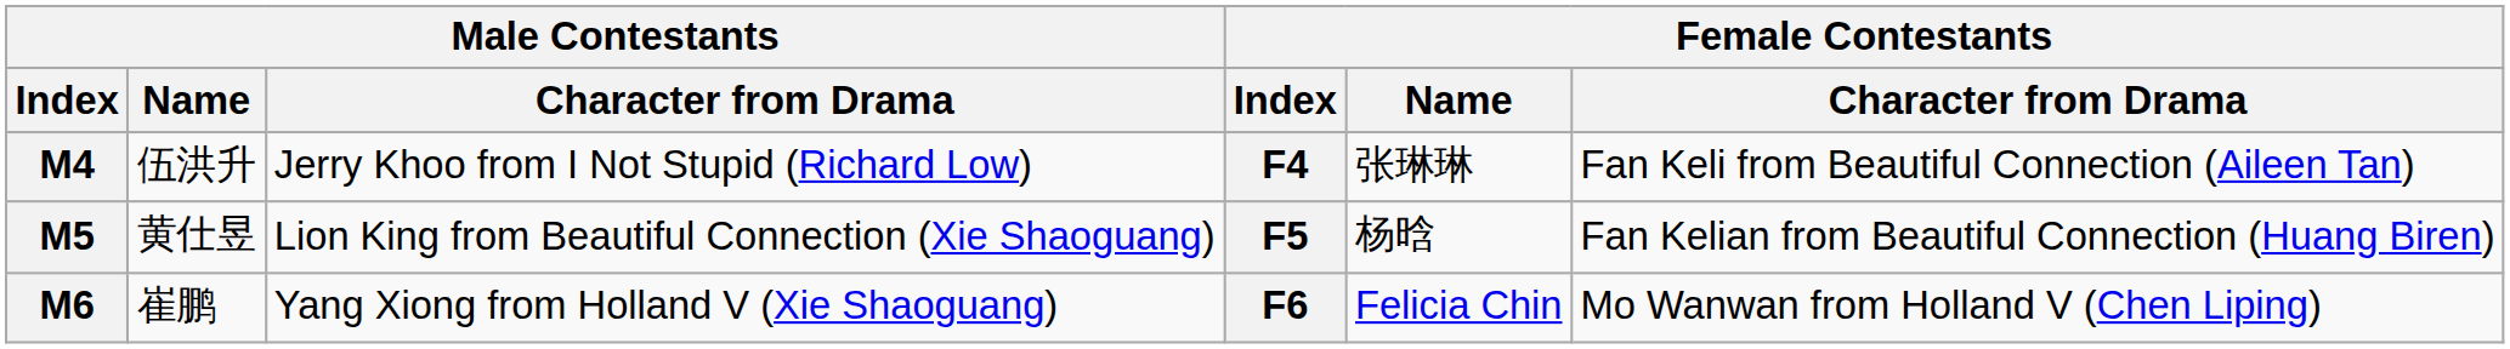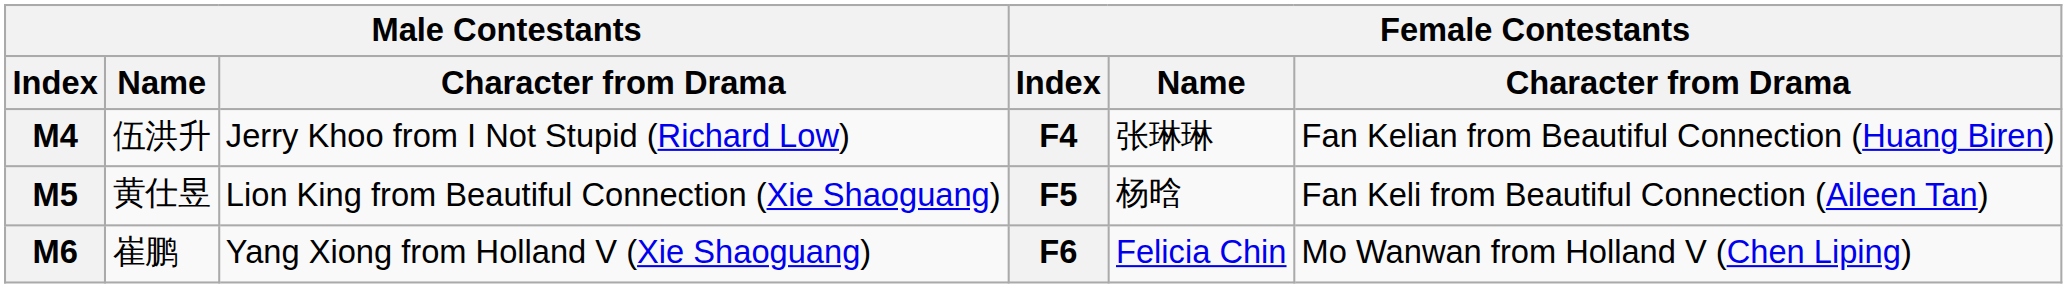M4 | Female Contestants / Character from Drama: Fan Keli from Beautiful Connection (Aileen Tan) -> Fan Kelian from Beautiful Connection (Huang Biren)
M5 | Female Contestants / Character from Drama: Fan Kelian from Beautiful Connection (Huang Biren) -> Fan Keli from Beautiful Connection (Aileen Tan)
